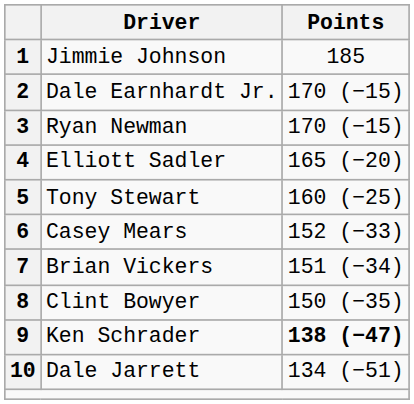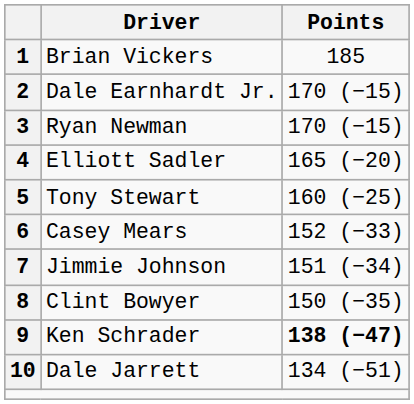1 | Driver: Jimmie Johnson -> Brian Vickers
7 | Driver: Brian Vickers -> Jimmie Johnson
